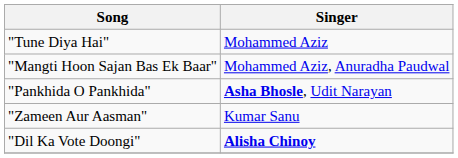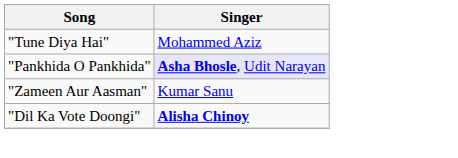- row: "Mangti Hoon Sajan Bas Ek Baar" | Mohammed Aziz, Anuradha Paudwal
"Pankhida O Pankhida" | Singer: no background -> lavender background
